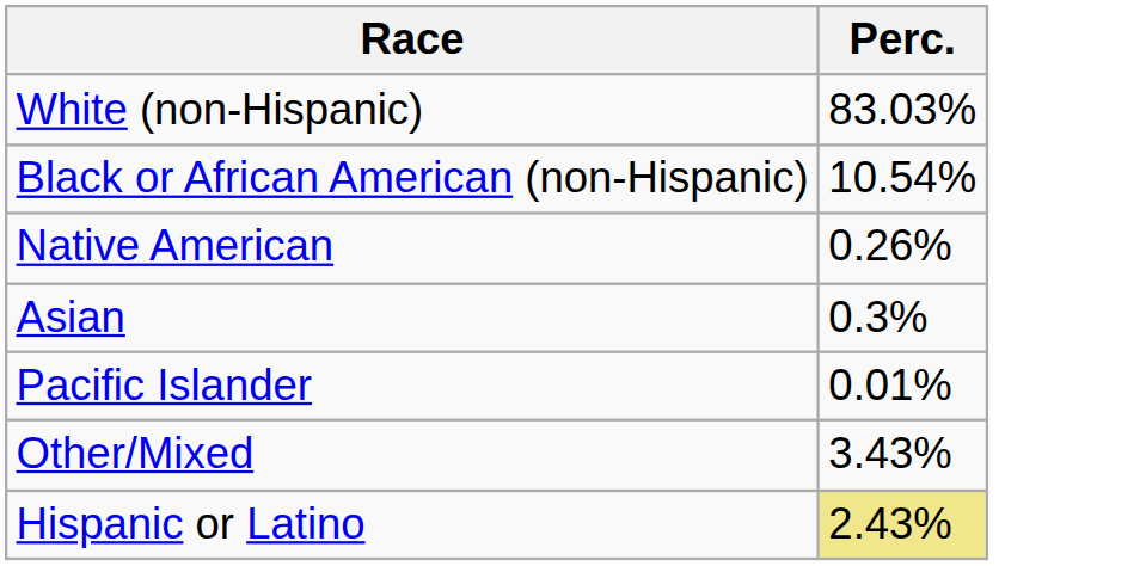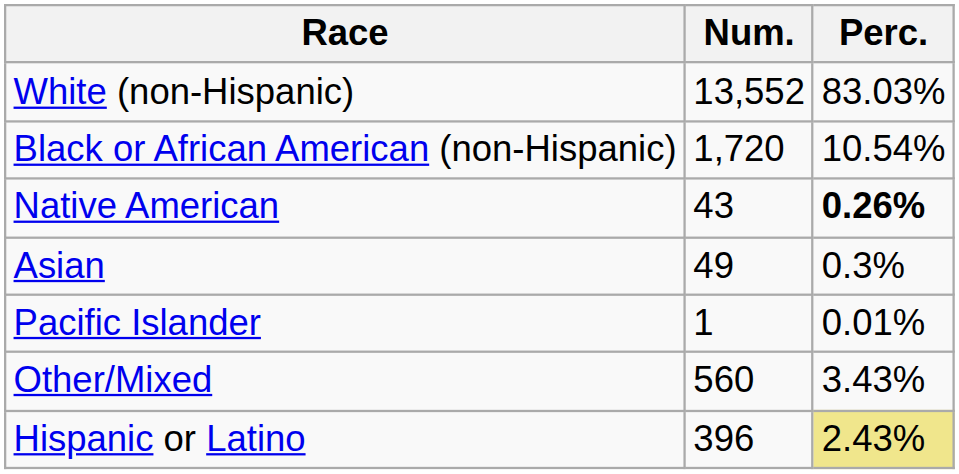+ column: Num. | 13,552 | 1,720 | 43 | 49 | 1 | 560 | 396
Native American | Perc.: normal -> bold
